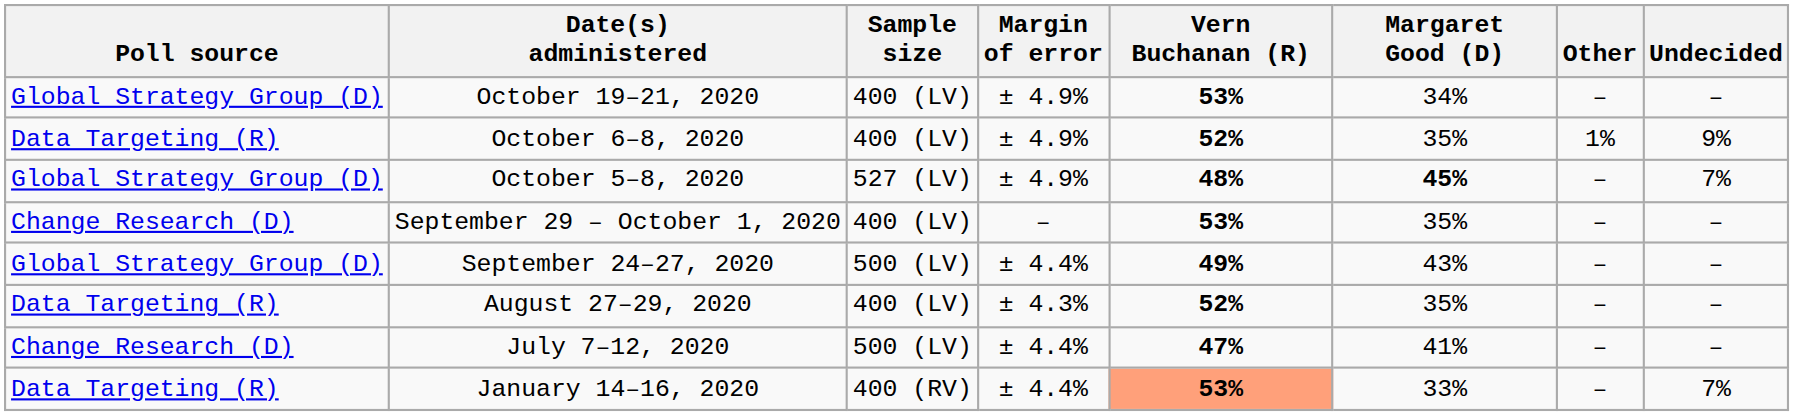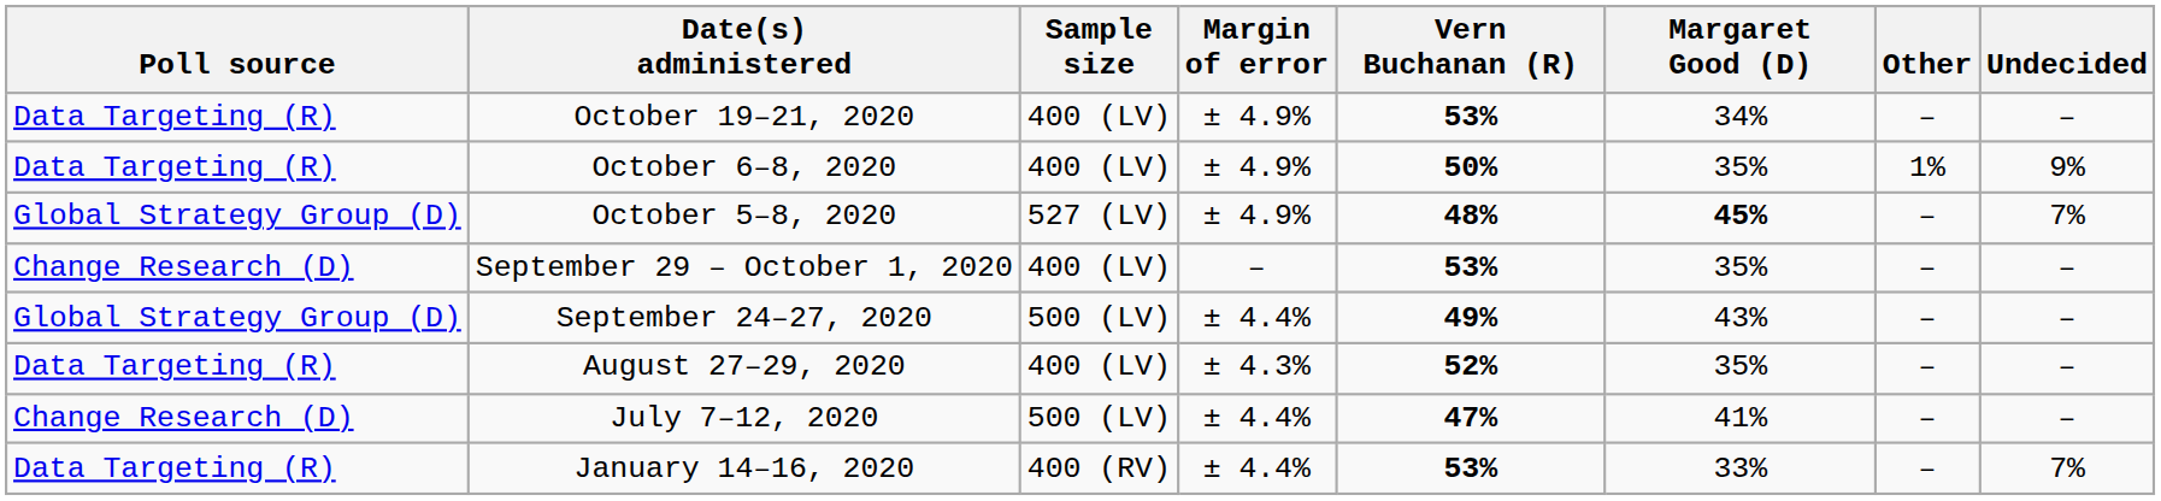October 19–21, 2020 | Poll source: Global Strategy Group (D) -> Data Targeting (R)
October 6–8, 2020 | Vern Buchanan (R): 52% -> 50%
January 14–16, 2020 | Vern Buchanan (R): lightsalmon background -> no background
